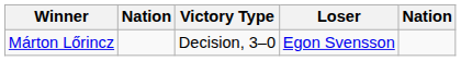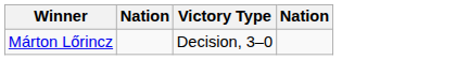- column: Loser | Egon Svensson
